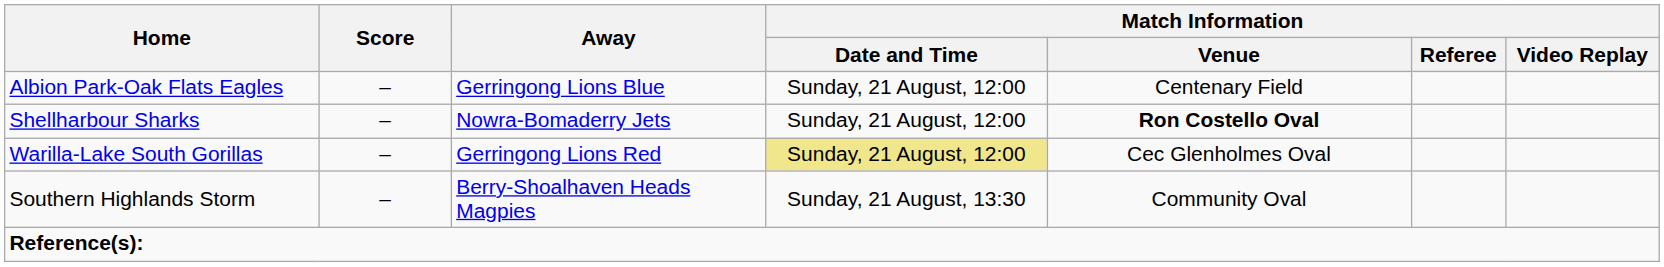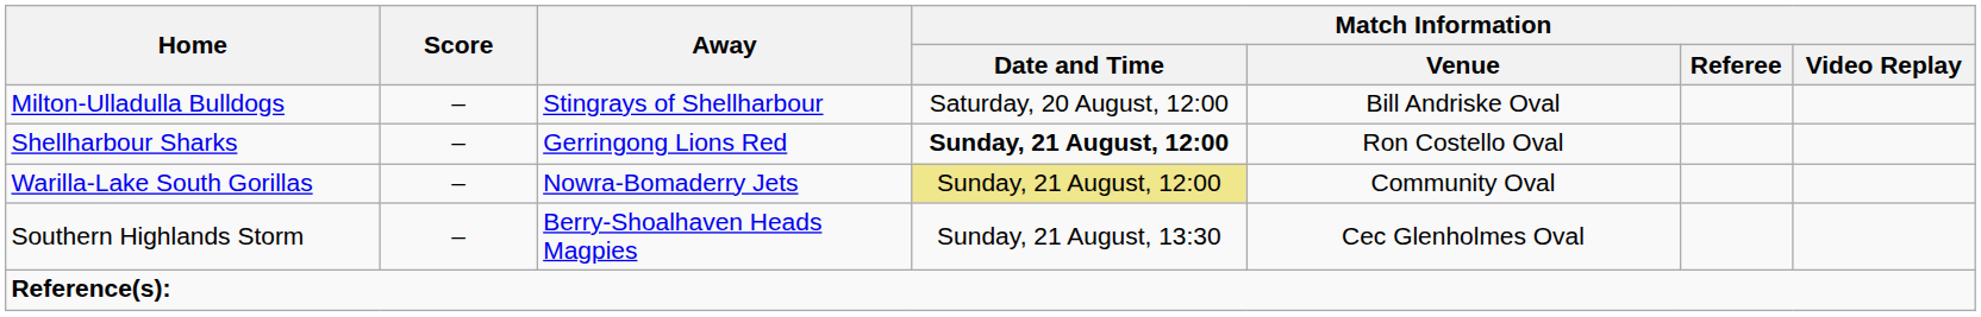+ row: Milton-Ulladulla Bulldogs | – | Stingrays of Shellharbour | Saturday, 20 August, 12:00 | Bill Andriske Oval
- row: Albion Park-Oak Flats Eagles | – | Gerringong Lions Blue | Sunday, 21 August, 12:00 | Centenary Field
Shellharbour Sharks | Away: Nowra-Bomaderry Jets -> Gerringong Lions Red
Shellharbour Sharks | Match Information / Date and Time: normal -> bold
Shellharbour Sharks | Match Information / Venue: bold -> normal
Warilla-Lake South Gorillas | Away: Gerringong Lions Red -> Nowra-Bomaderry Jets
Warilla-Lake South Gorillas | Match Information / Venue: Cec Glenholmes Oval -> Community Oval
Southern Highlands Storm | Match Information / Venue: Community Oval -> Cec Glenholmes Oval
